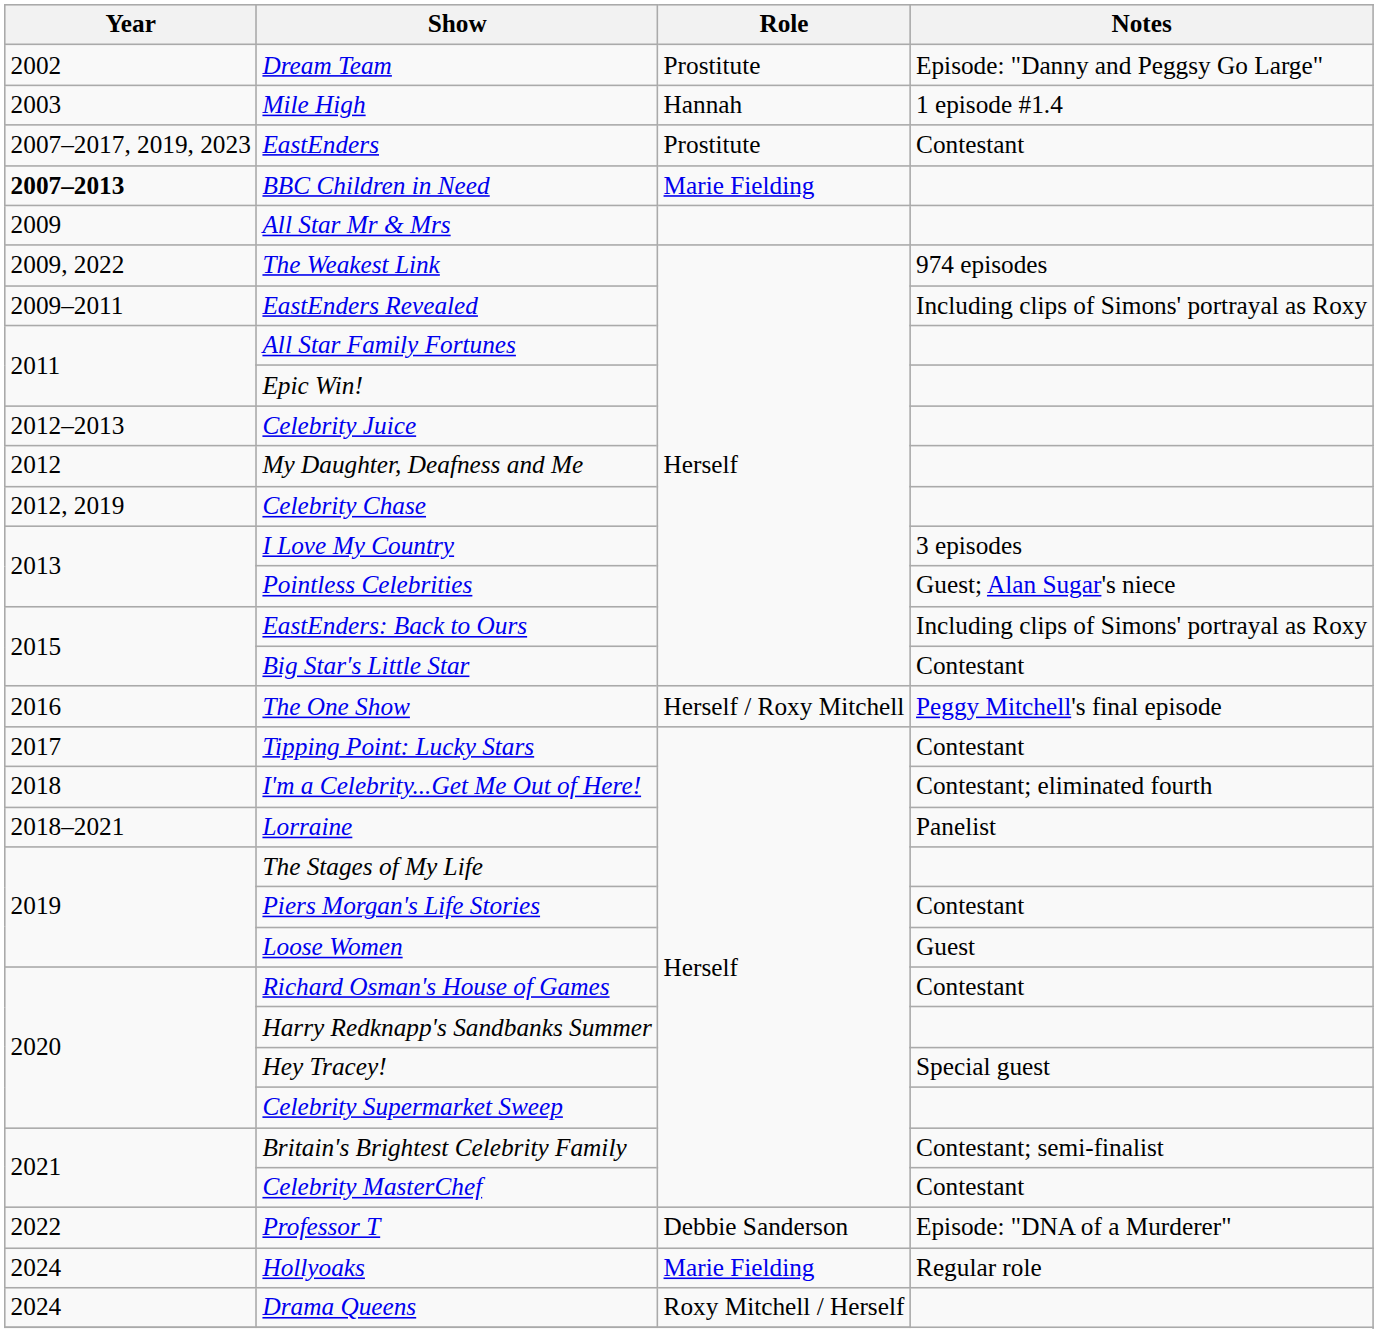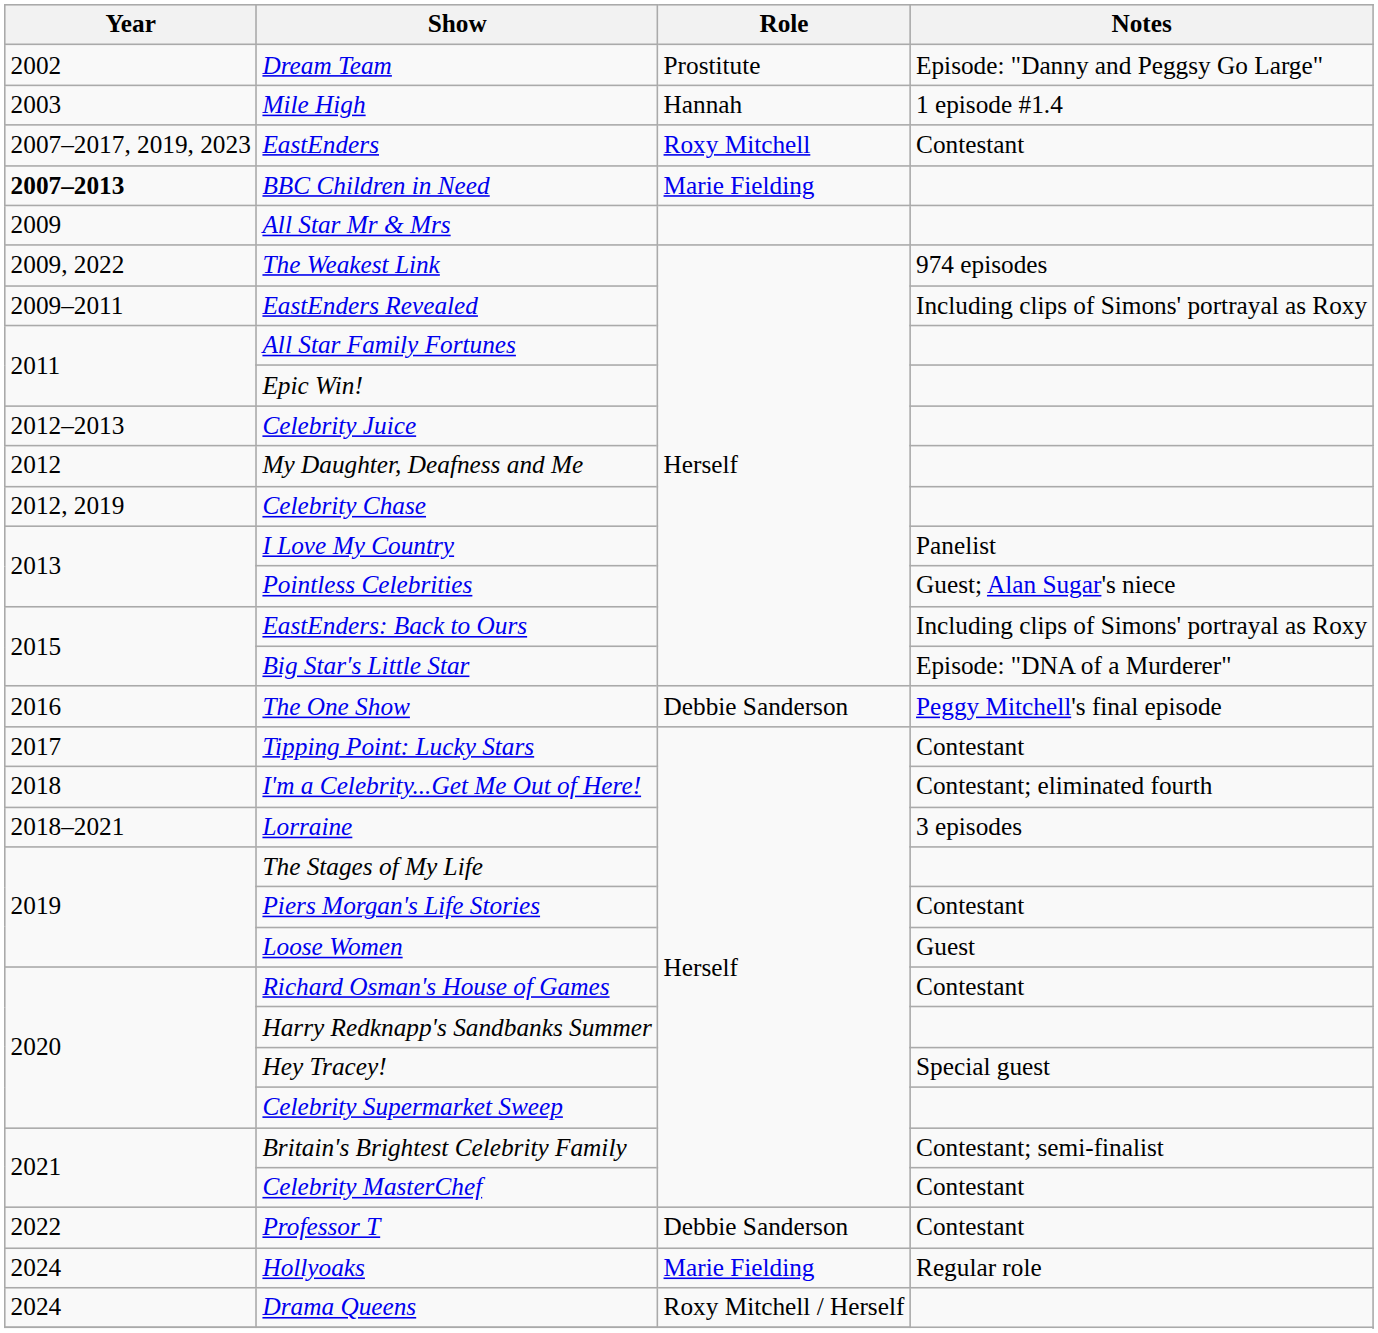EastEnders | Role: Prostitute -> Roxy Mitchell
I Love My Country | Notes: 3 episodes -> Panelist
Big Star's Little Star | Notes: Contestant -> Episode: "DNA of a Murderer"
The One Show | Role: Herself / Roxy Mitchell -> Debbie Sanderson
Lorraine | Notes: Panelist -> 3 episodes
Professor T | Notes: Episode: "DNA of a Murderer" -> Contestant
